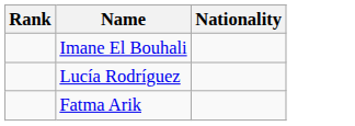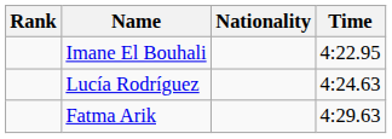+ column: Time | 4:22.95 | 4:24.63 | 4:29.63
